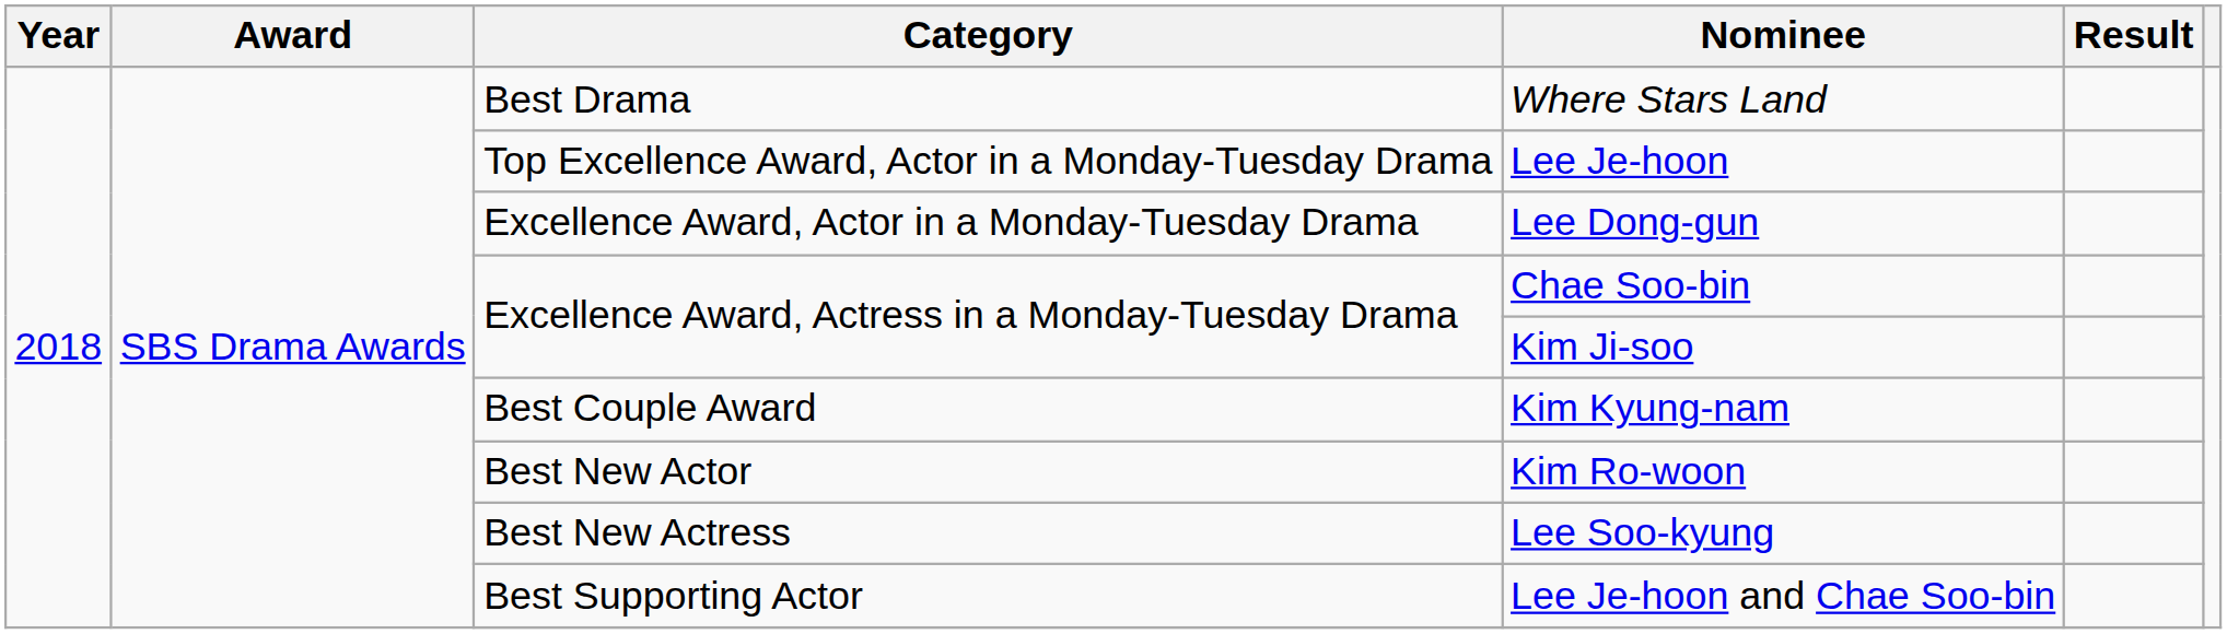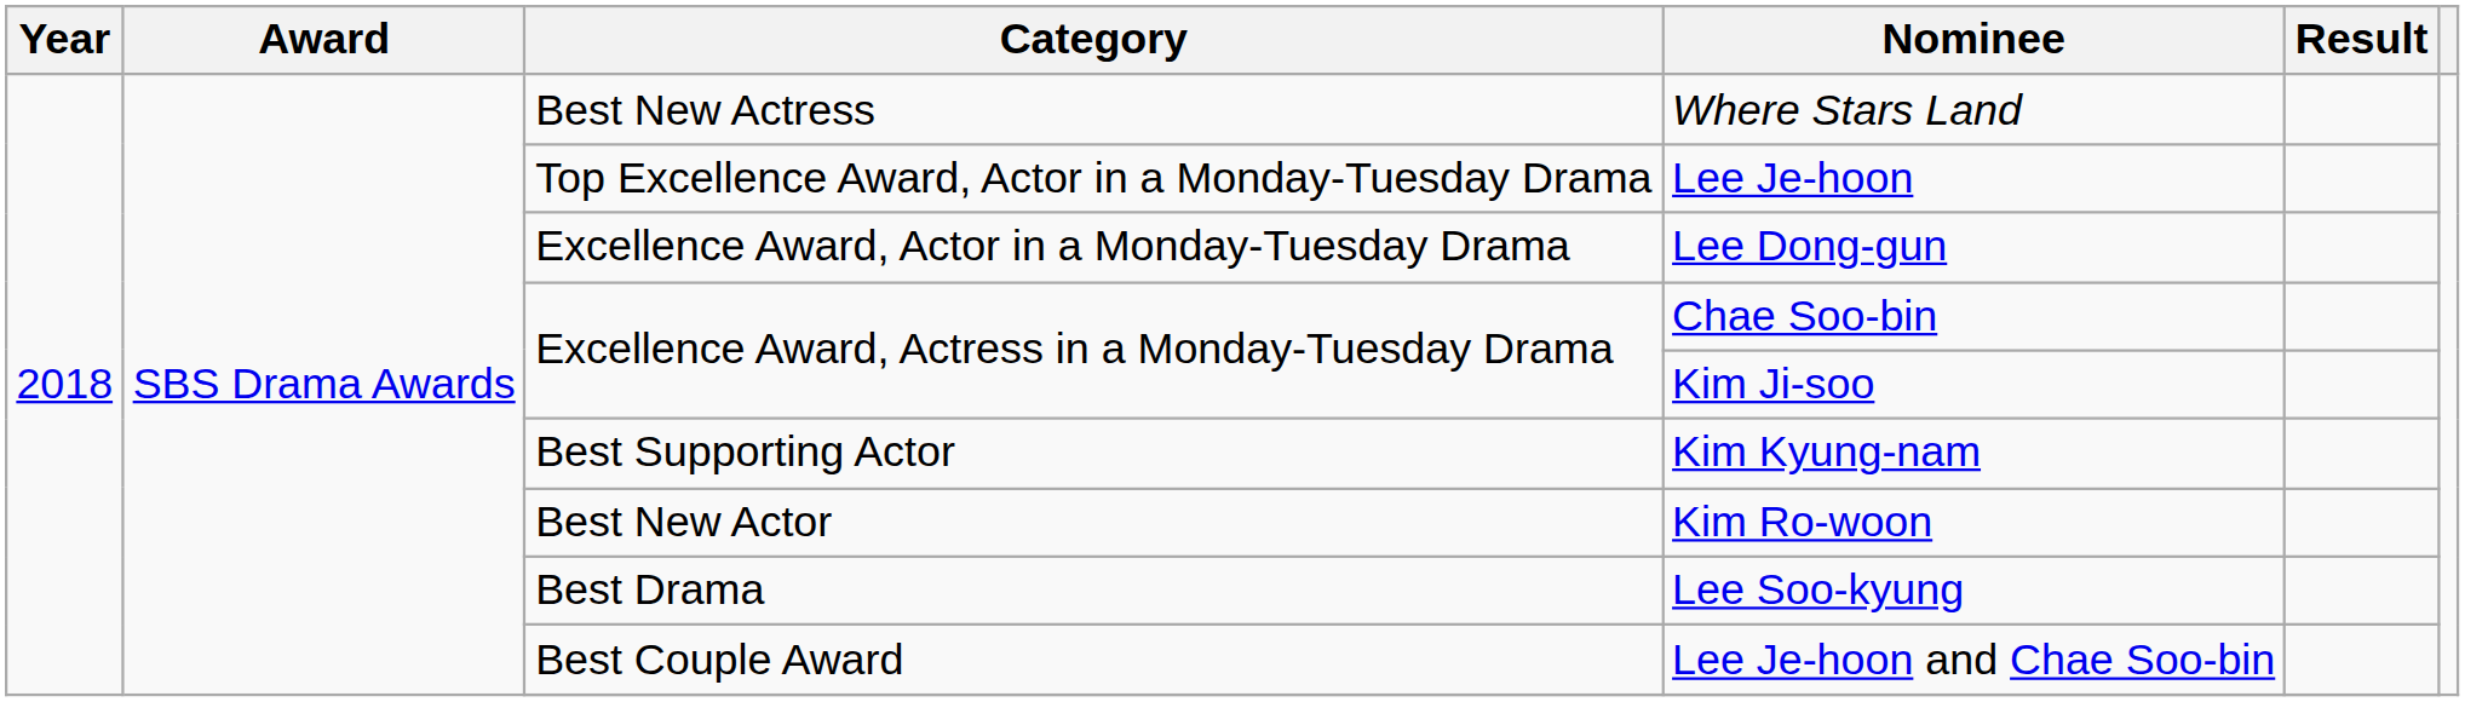Where Stars Land | Category: Best Drama -> Best New Actress
Kim Kyung-nam | Category: Best Couple Award -> Best Supporting Actor
Lee Soo-kyung | Category: Best New Actress -> Best Drama
Lee Je-hoon and Chae Soo-bin | Category: Best Supporting Actor -> Best Couple Award
